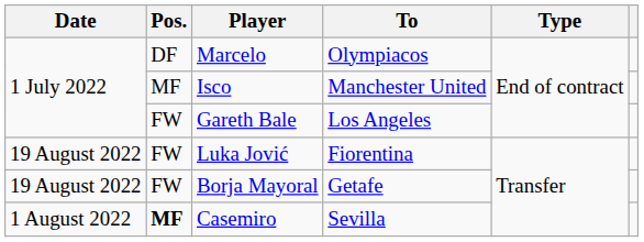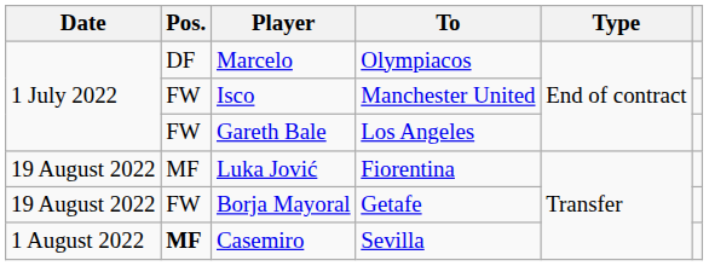Isco | Pos.: MF -> FW
Luka Jović | Pos.: FW -> MF
